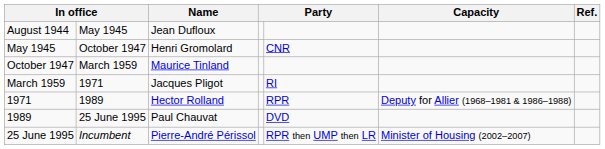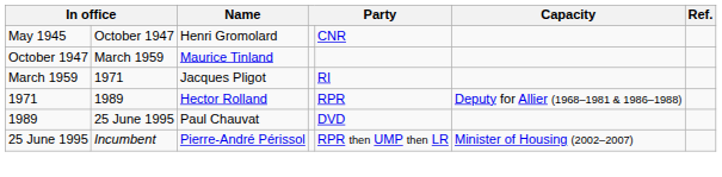- row: August 1944 | May 1945 | Jean Dufloux
